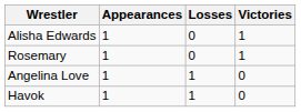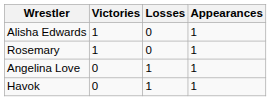columns swapped: Victories <-> Appearances
